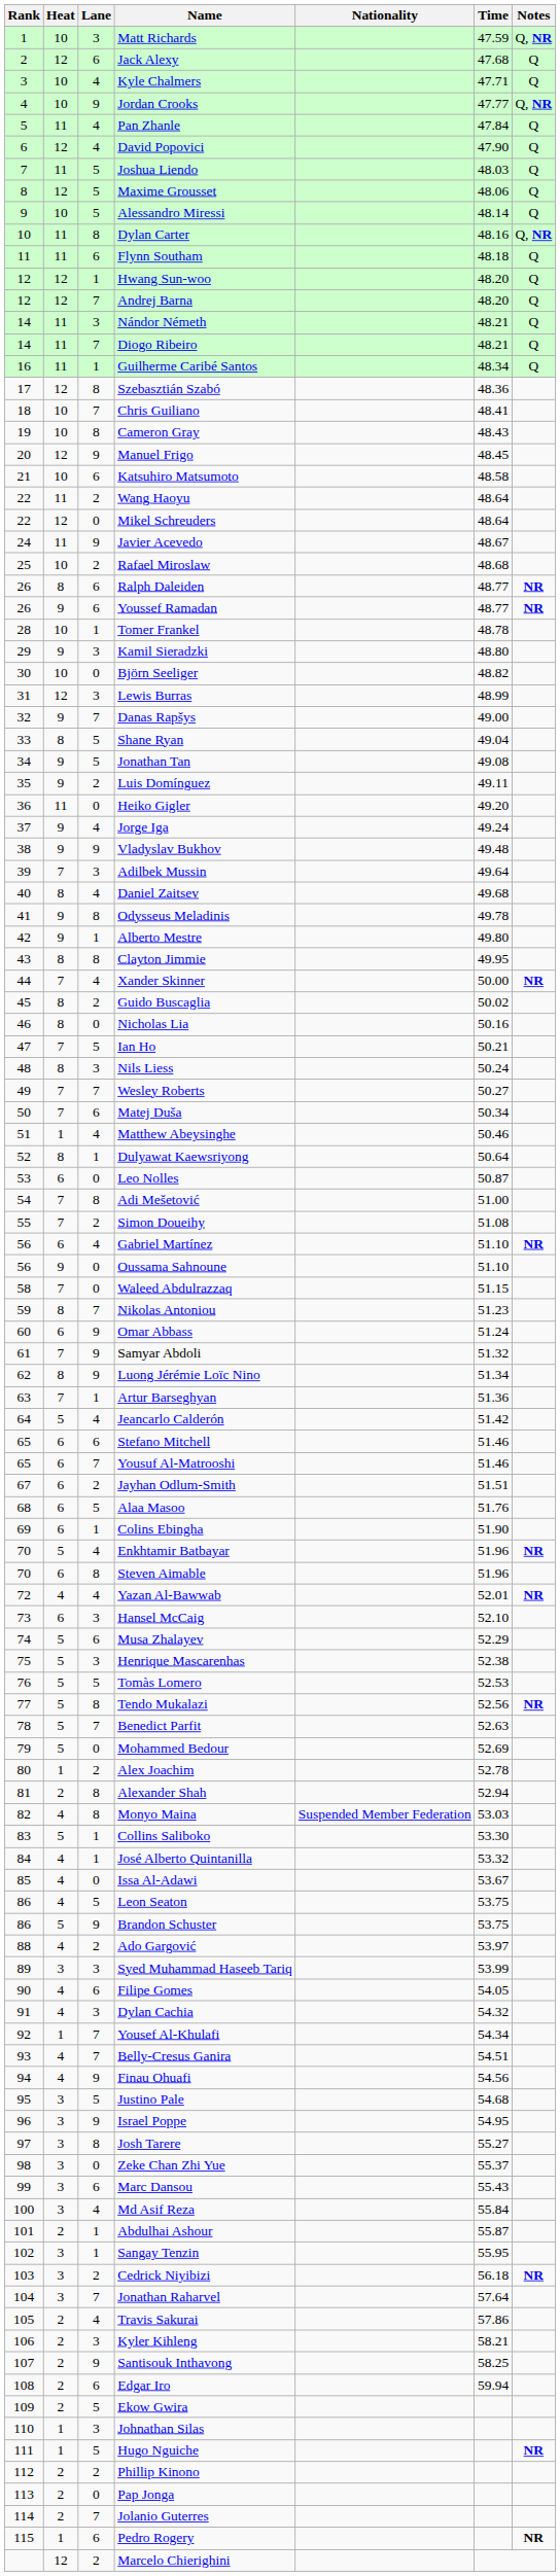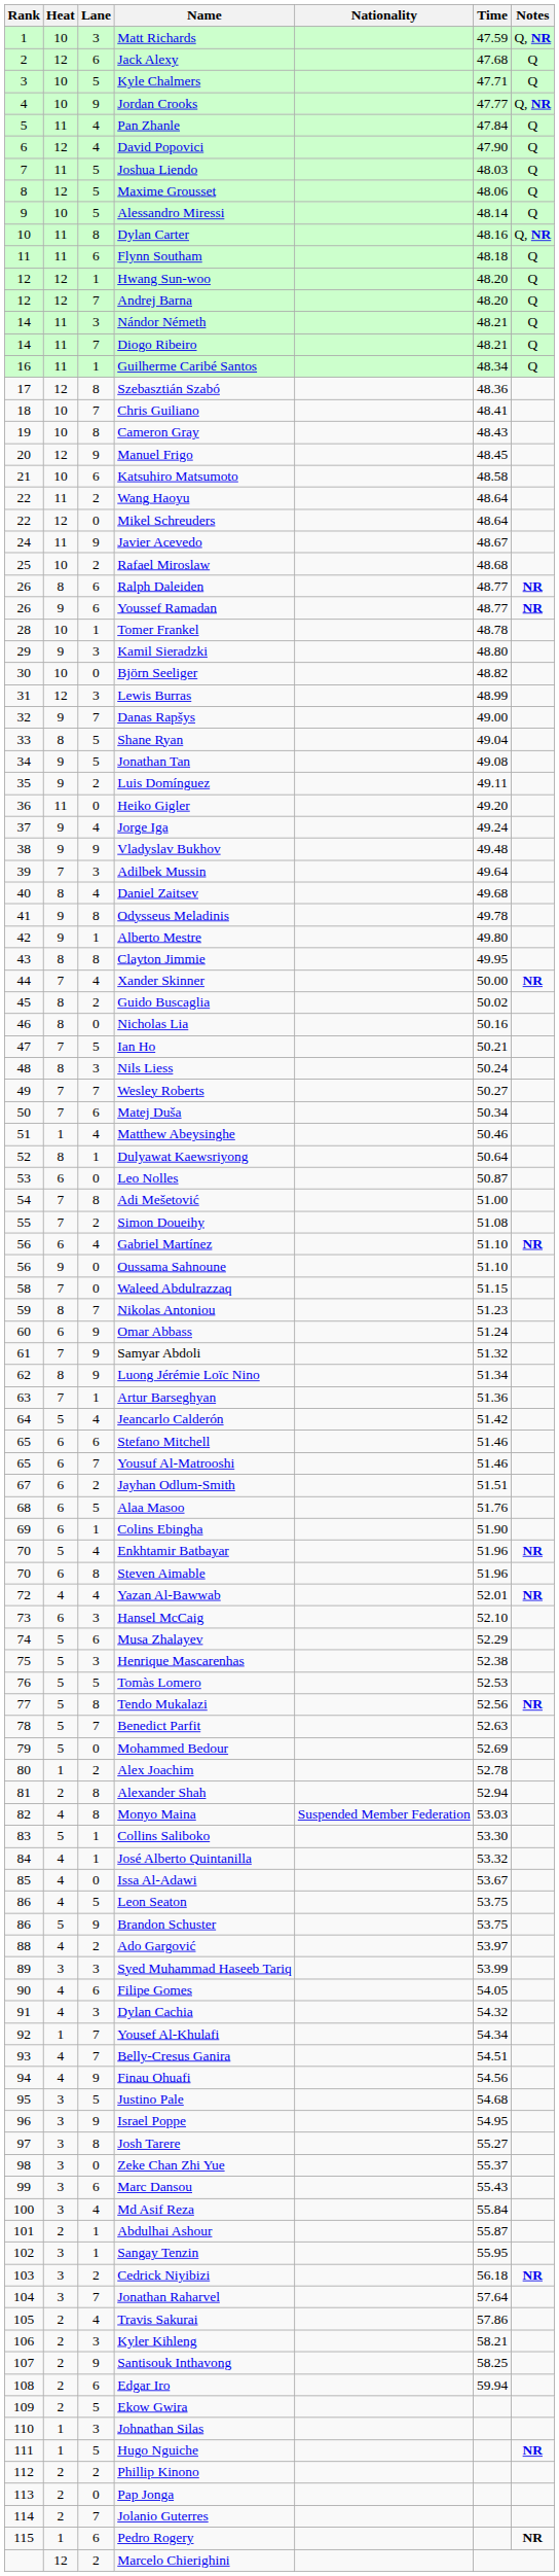Kyle Chalmers | Lane: 4 -> 5
